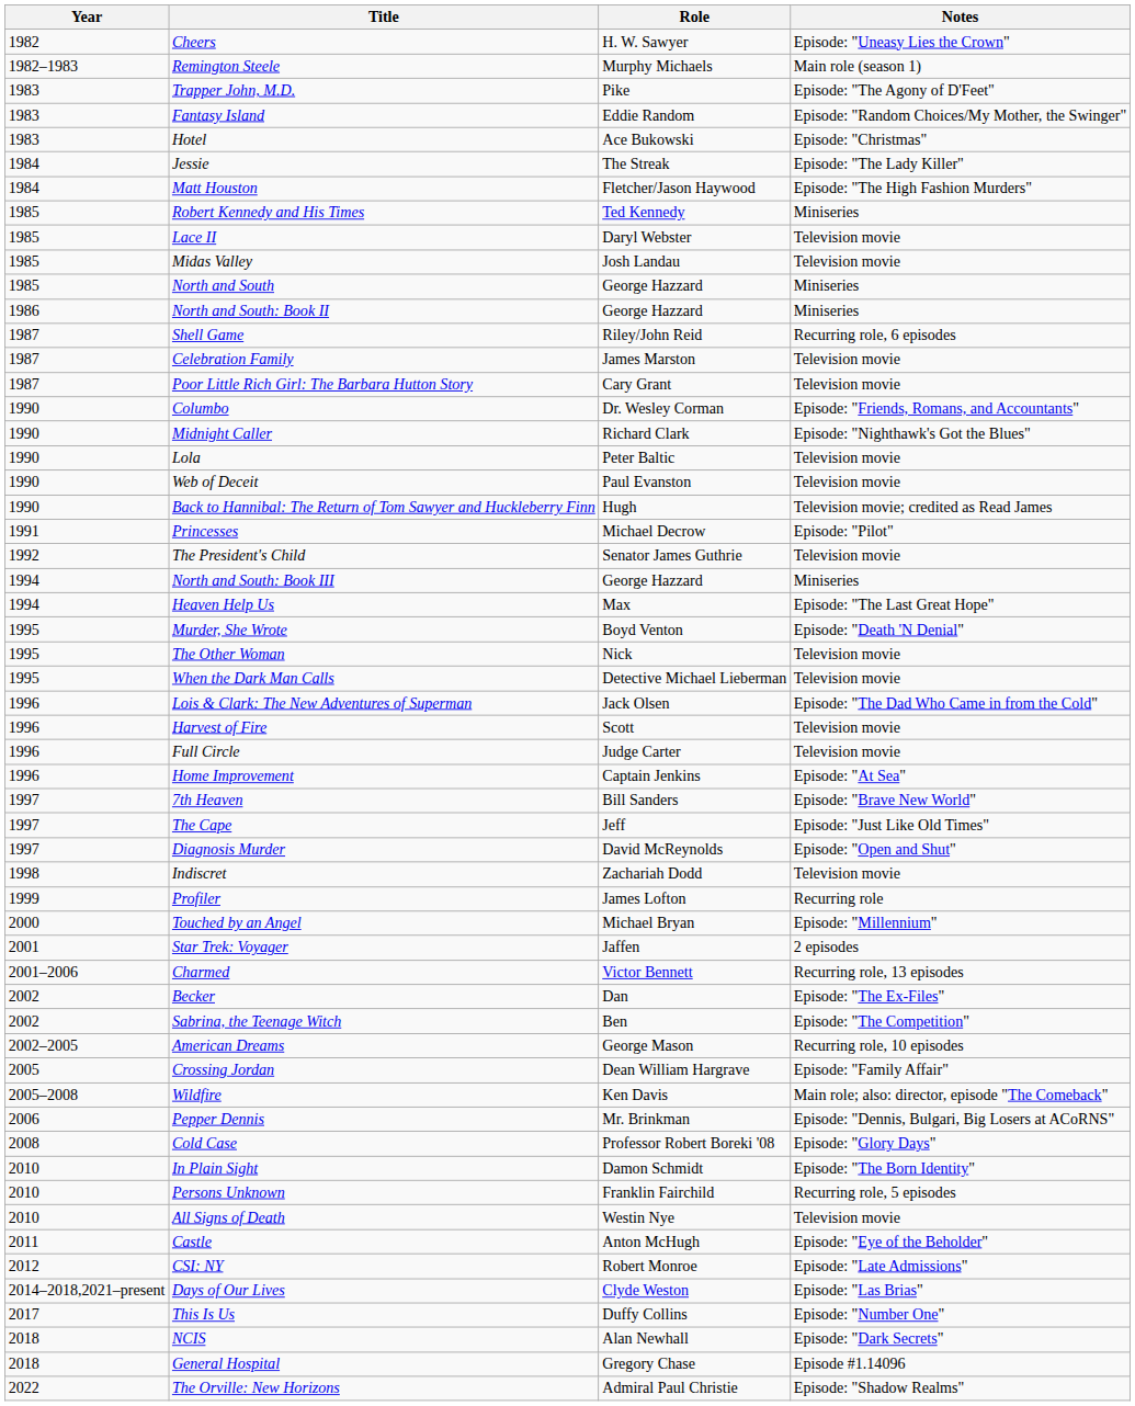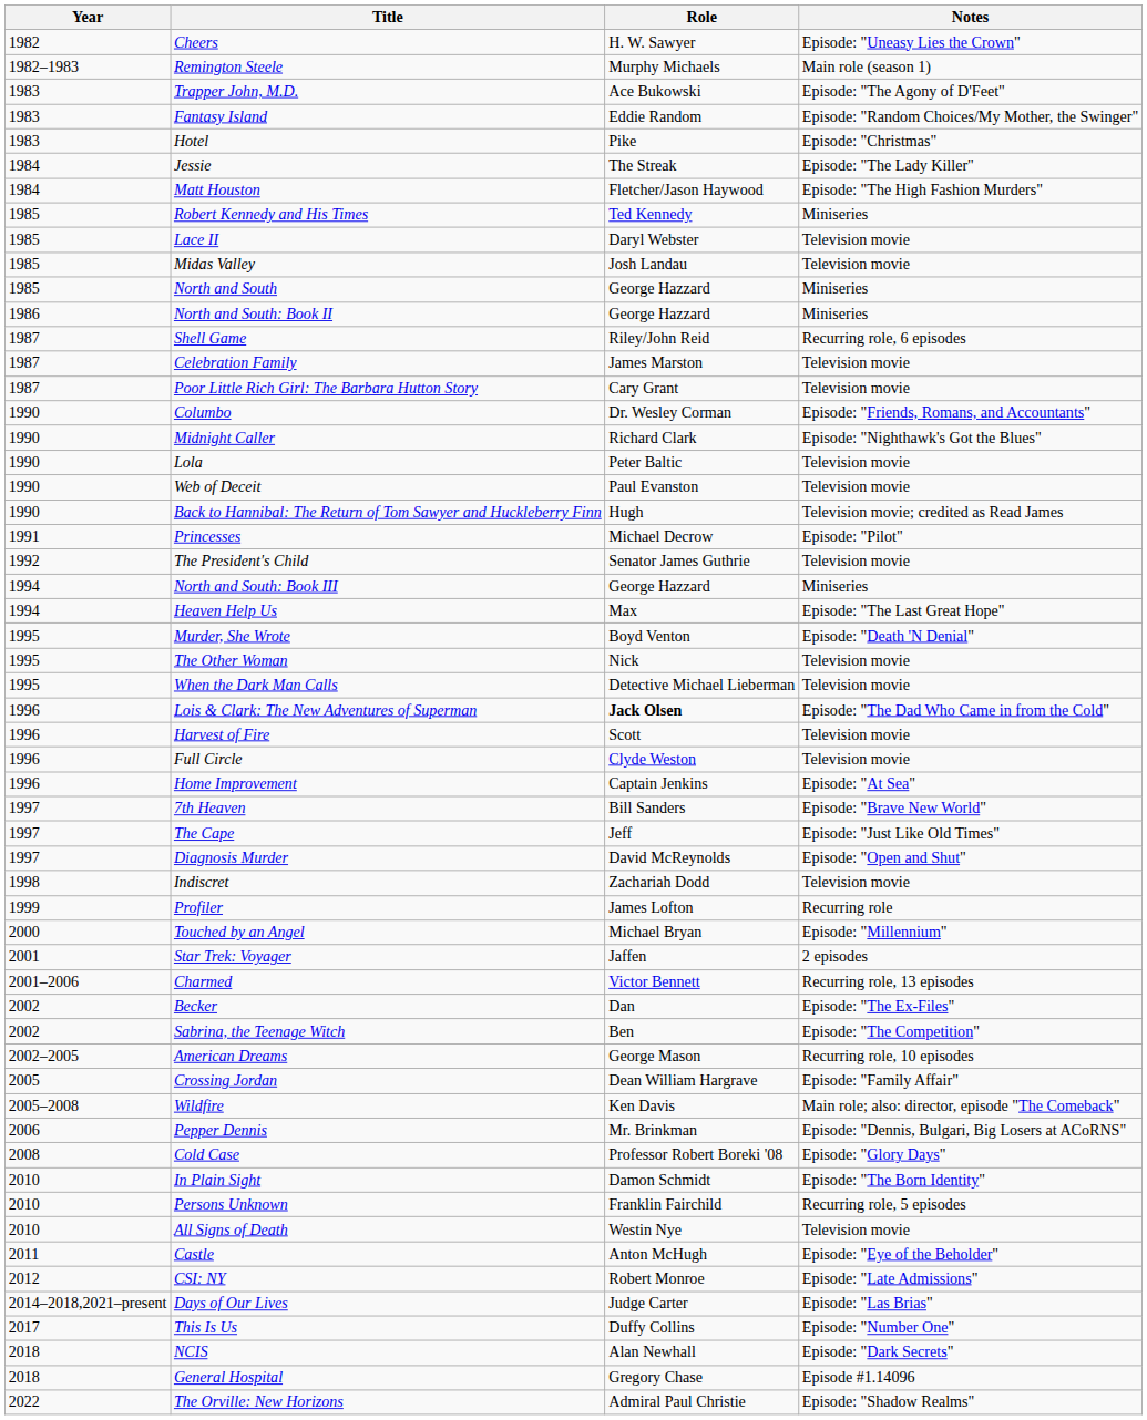Trapper John, M.D. | Role: Pike -> Ace Bukowski
Hotel | Role: Ace Bukowski -> Pike
Lois & Clark: The New Adventures of Superman | Role: normal -> bold
Full Circle | Role: Judge Carter -> Clyde Weston
Days of Our Lives | Role: Clyde Weston -> Judge Carter
